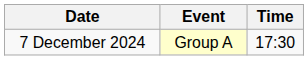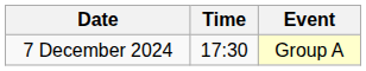columns swapped: Time <-> Event
